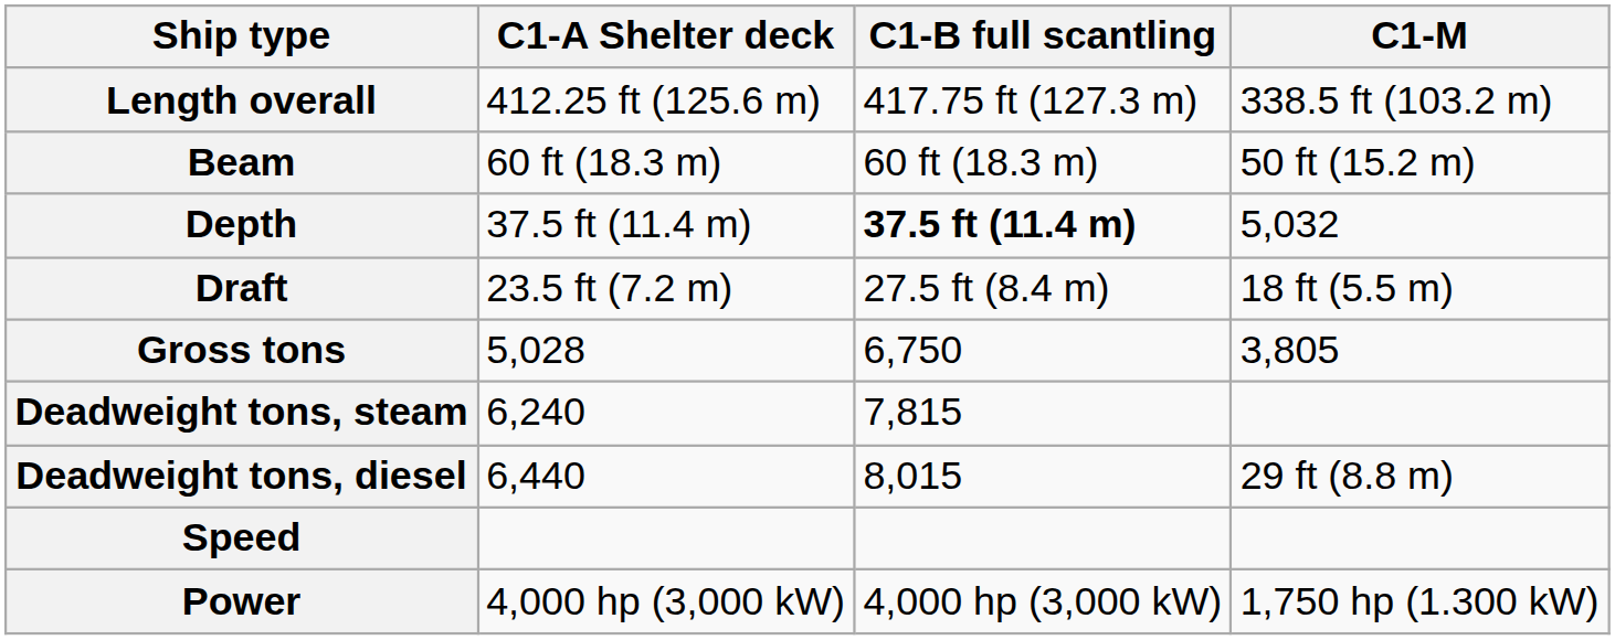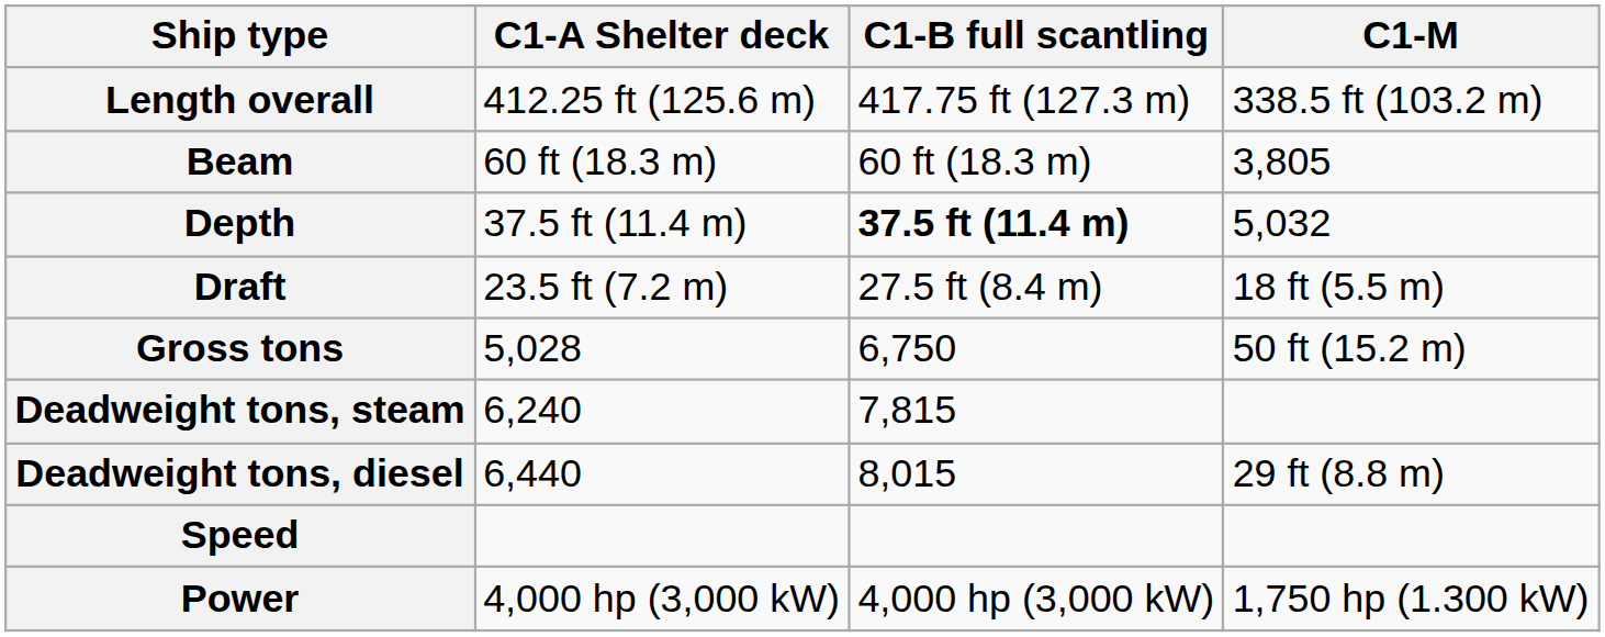Beam | C1-M: 50 ft (15.2 m) -> 3,805
Gross tons | C1-M: 3,805 -> 50 ft (15.2 m)
